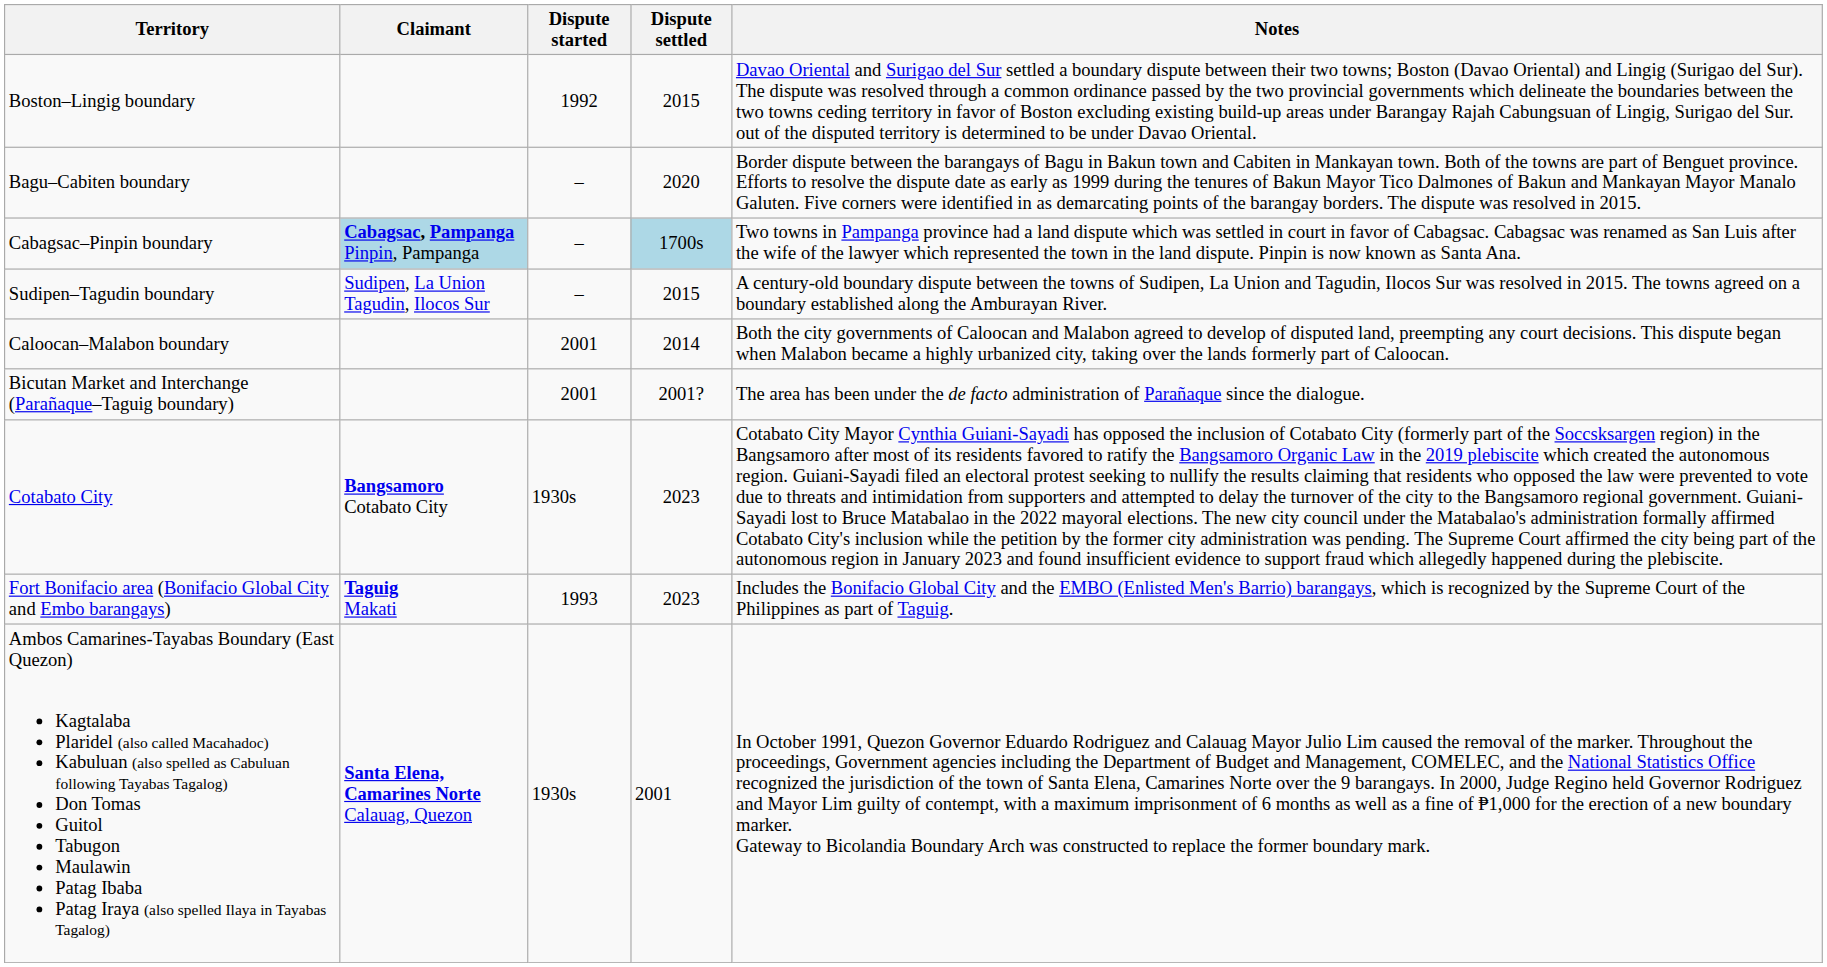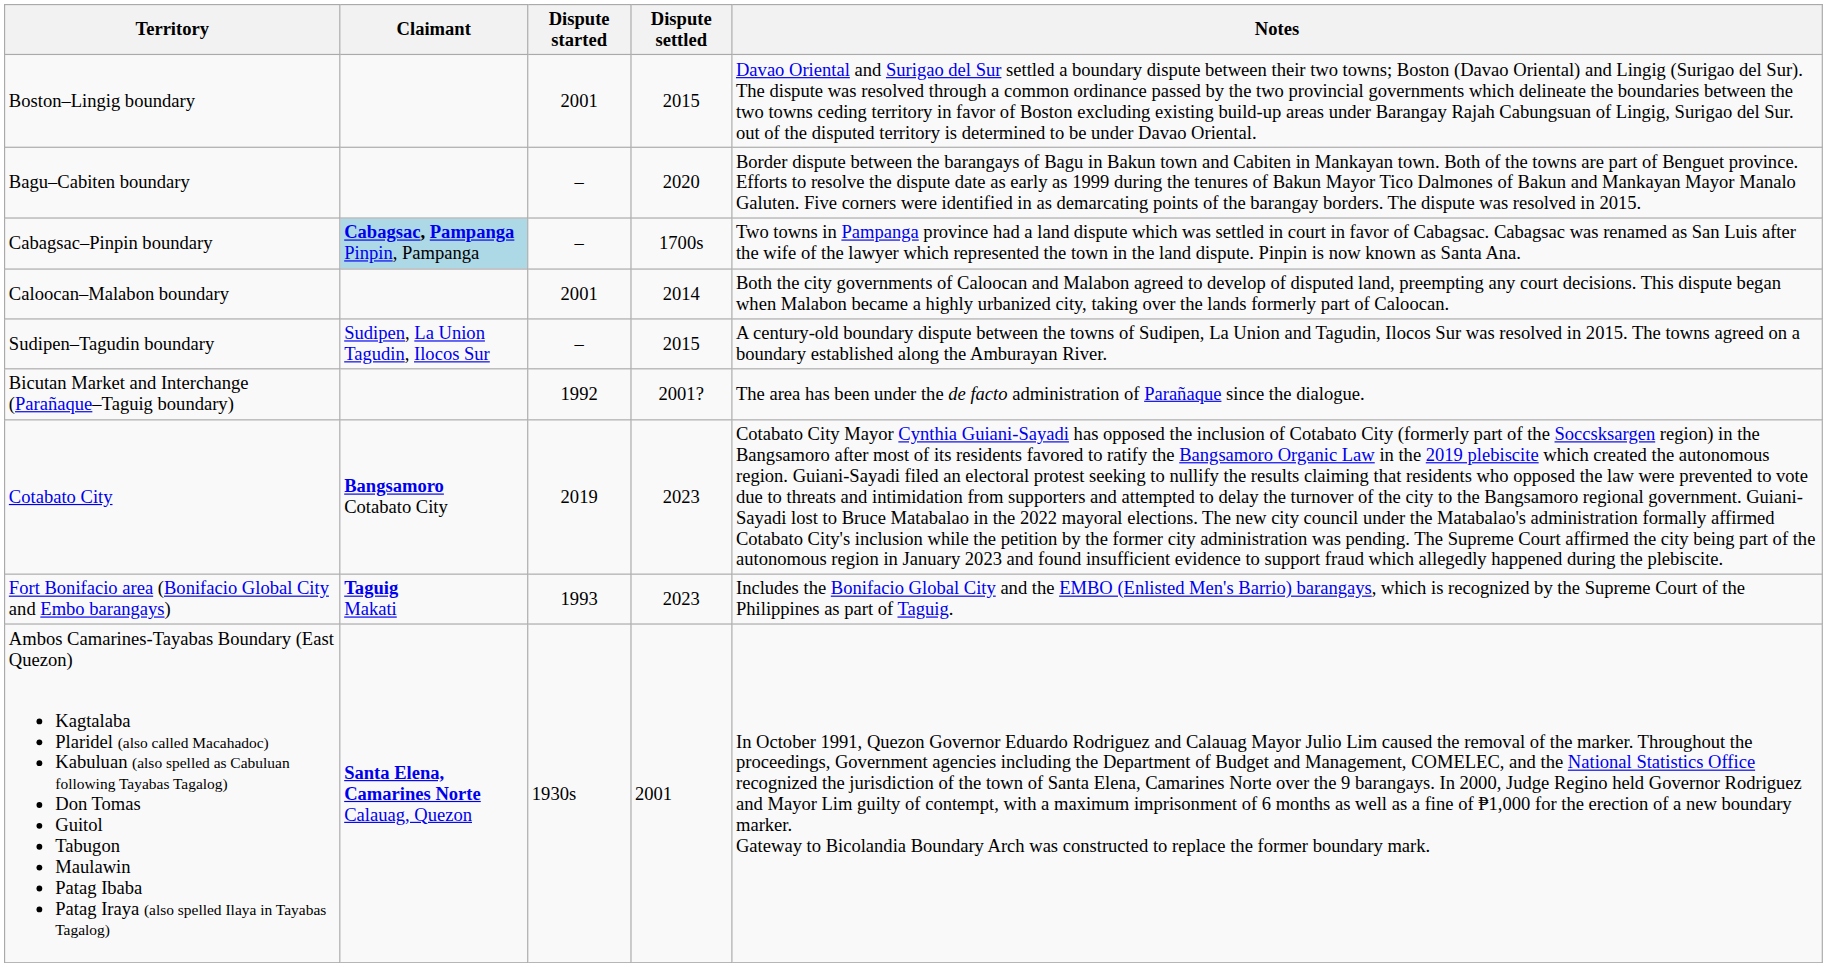Boston–Lingig boundary | Dispute started: 1992 -> 2001
Cabagsac–Pinpin boundary | Dispute settled: lightblue background -> no background
rows swapped: Caloocan–Malabon boundary <-> Sudipen–Tagudin boundary
Bicutan Market and Interchange (Parañaque–Taguig boundary) | Dispute started: 2001 -> 1992
Cotabato City | Dispute started: 1930s -> 2019
